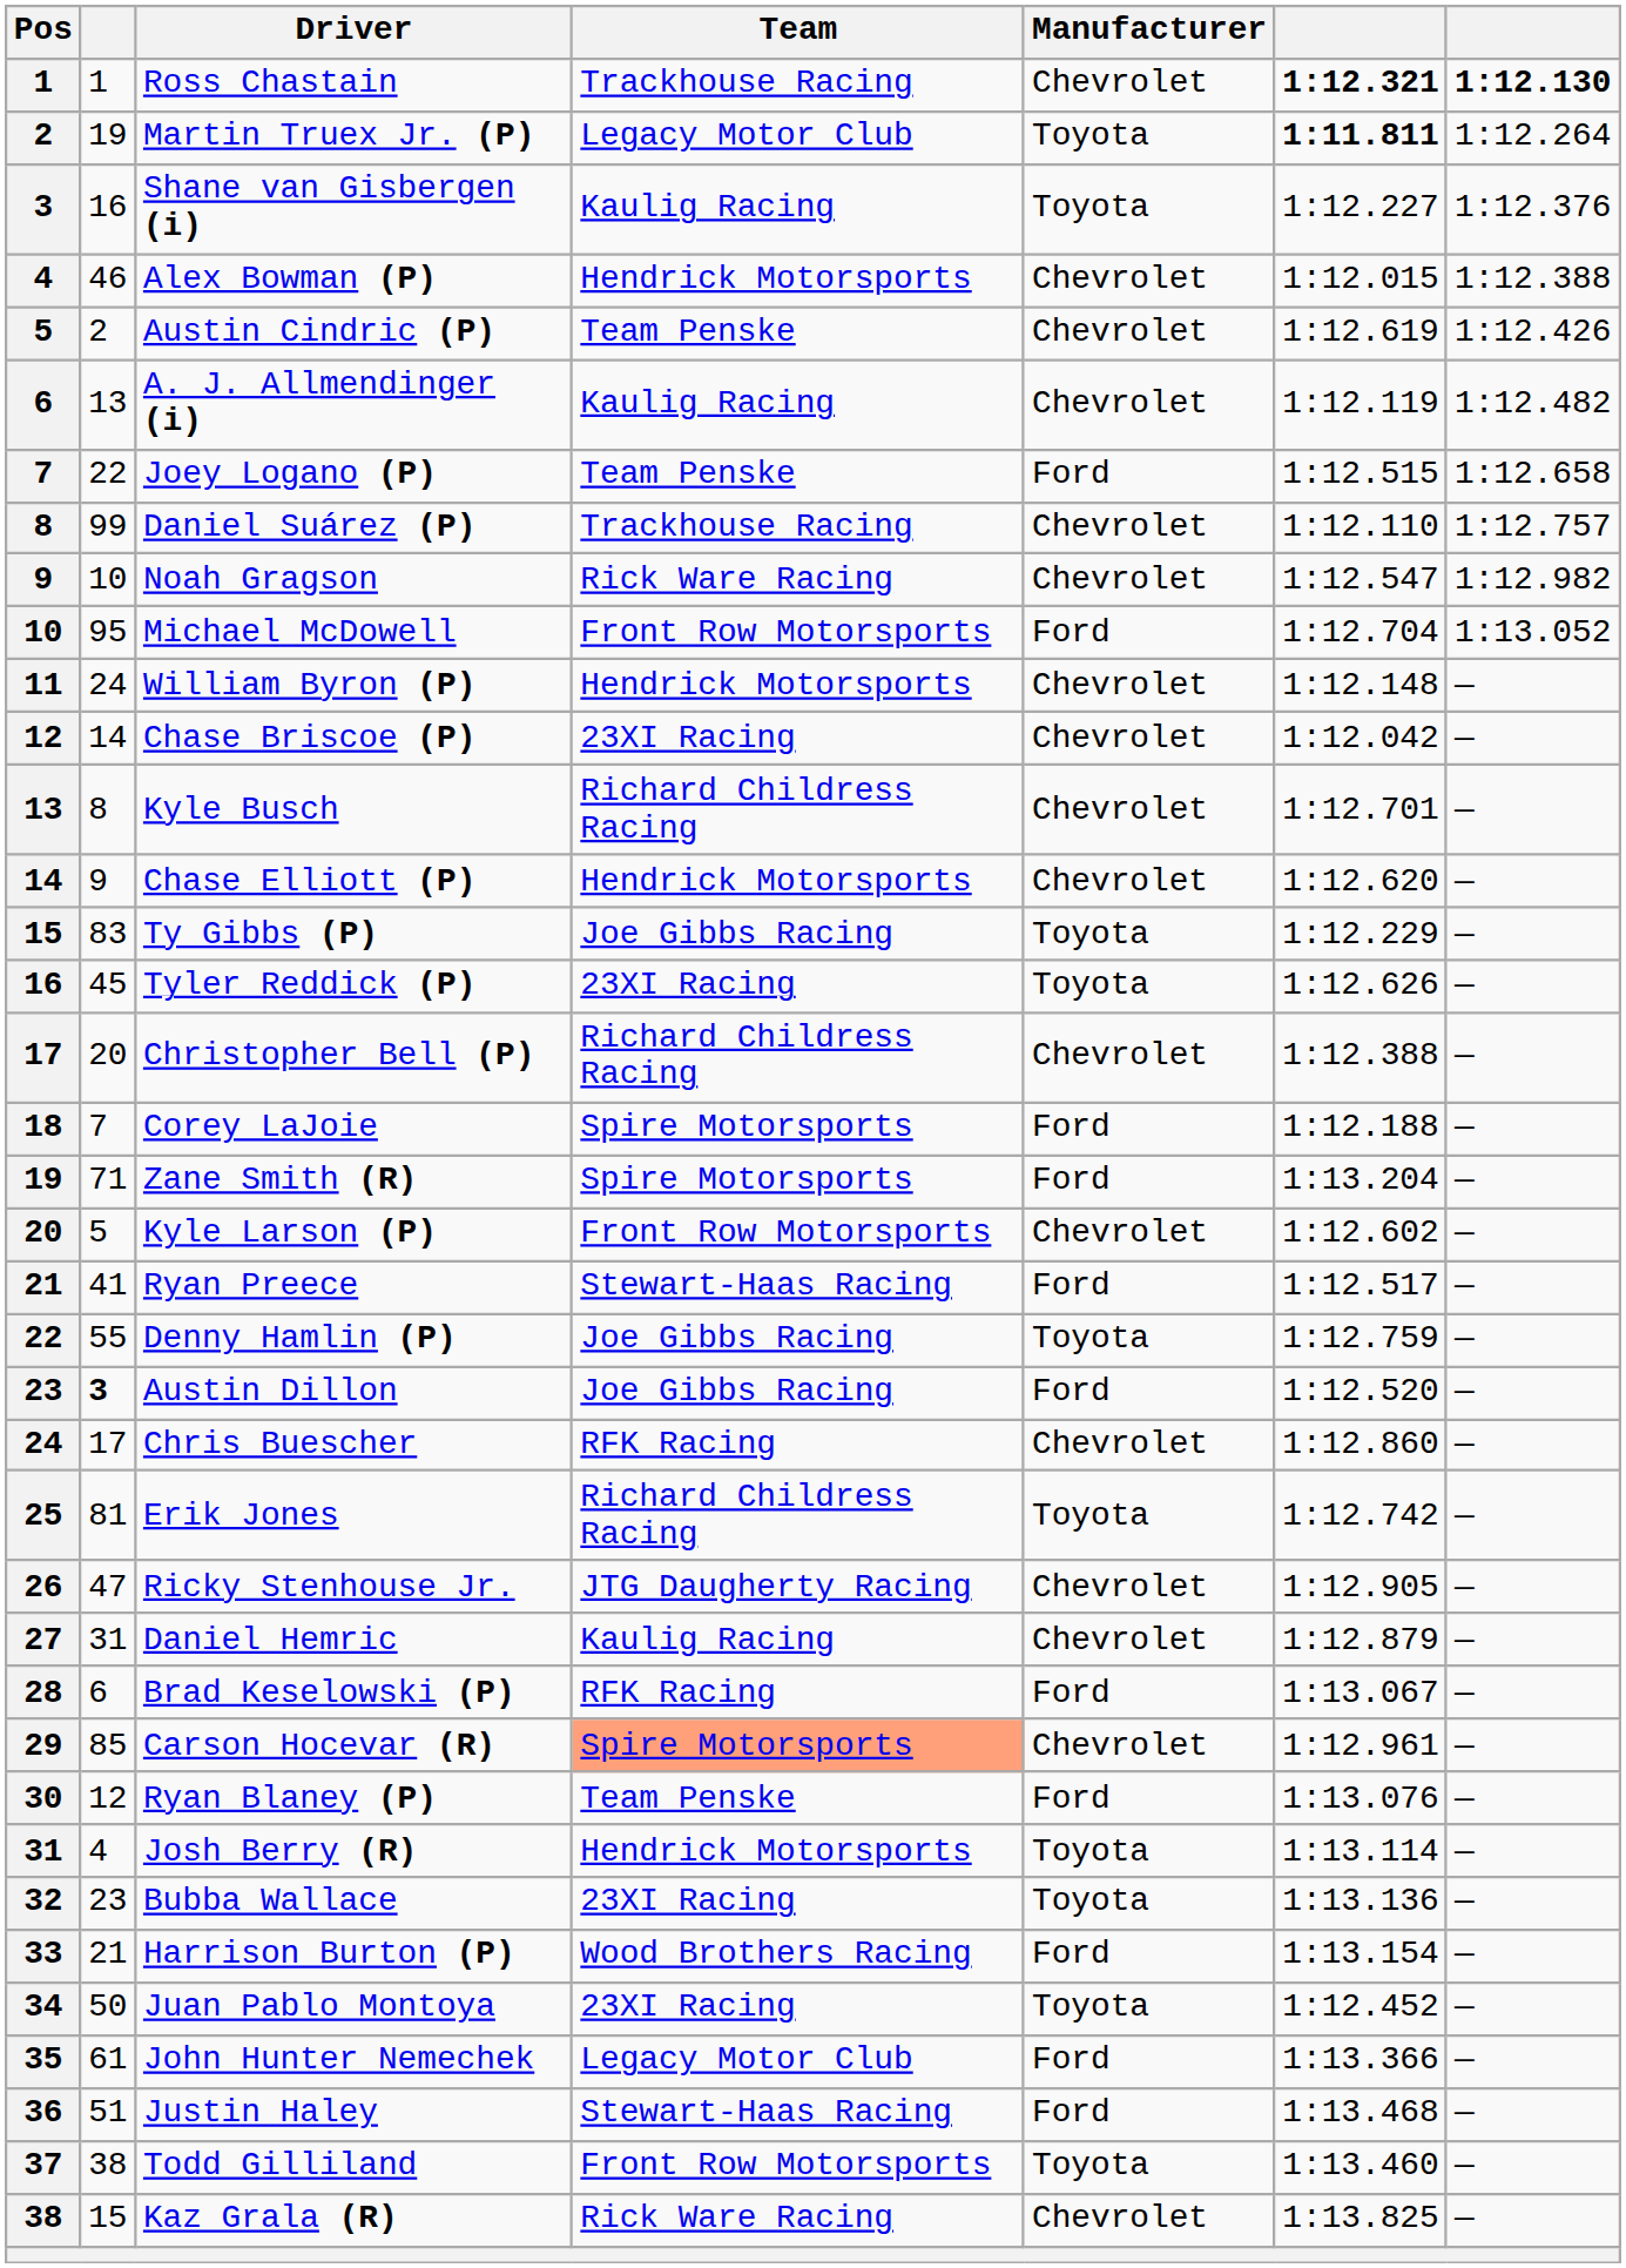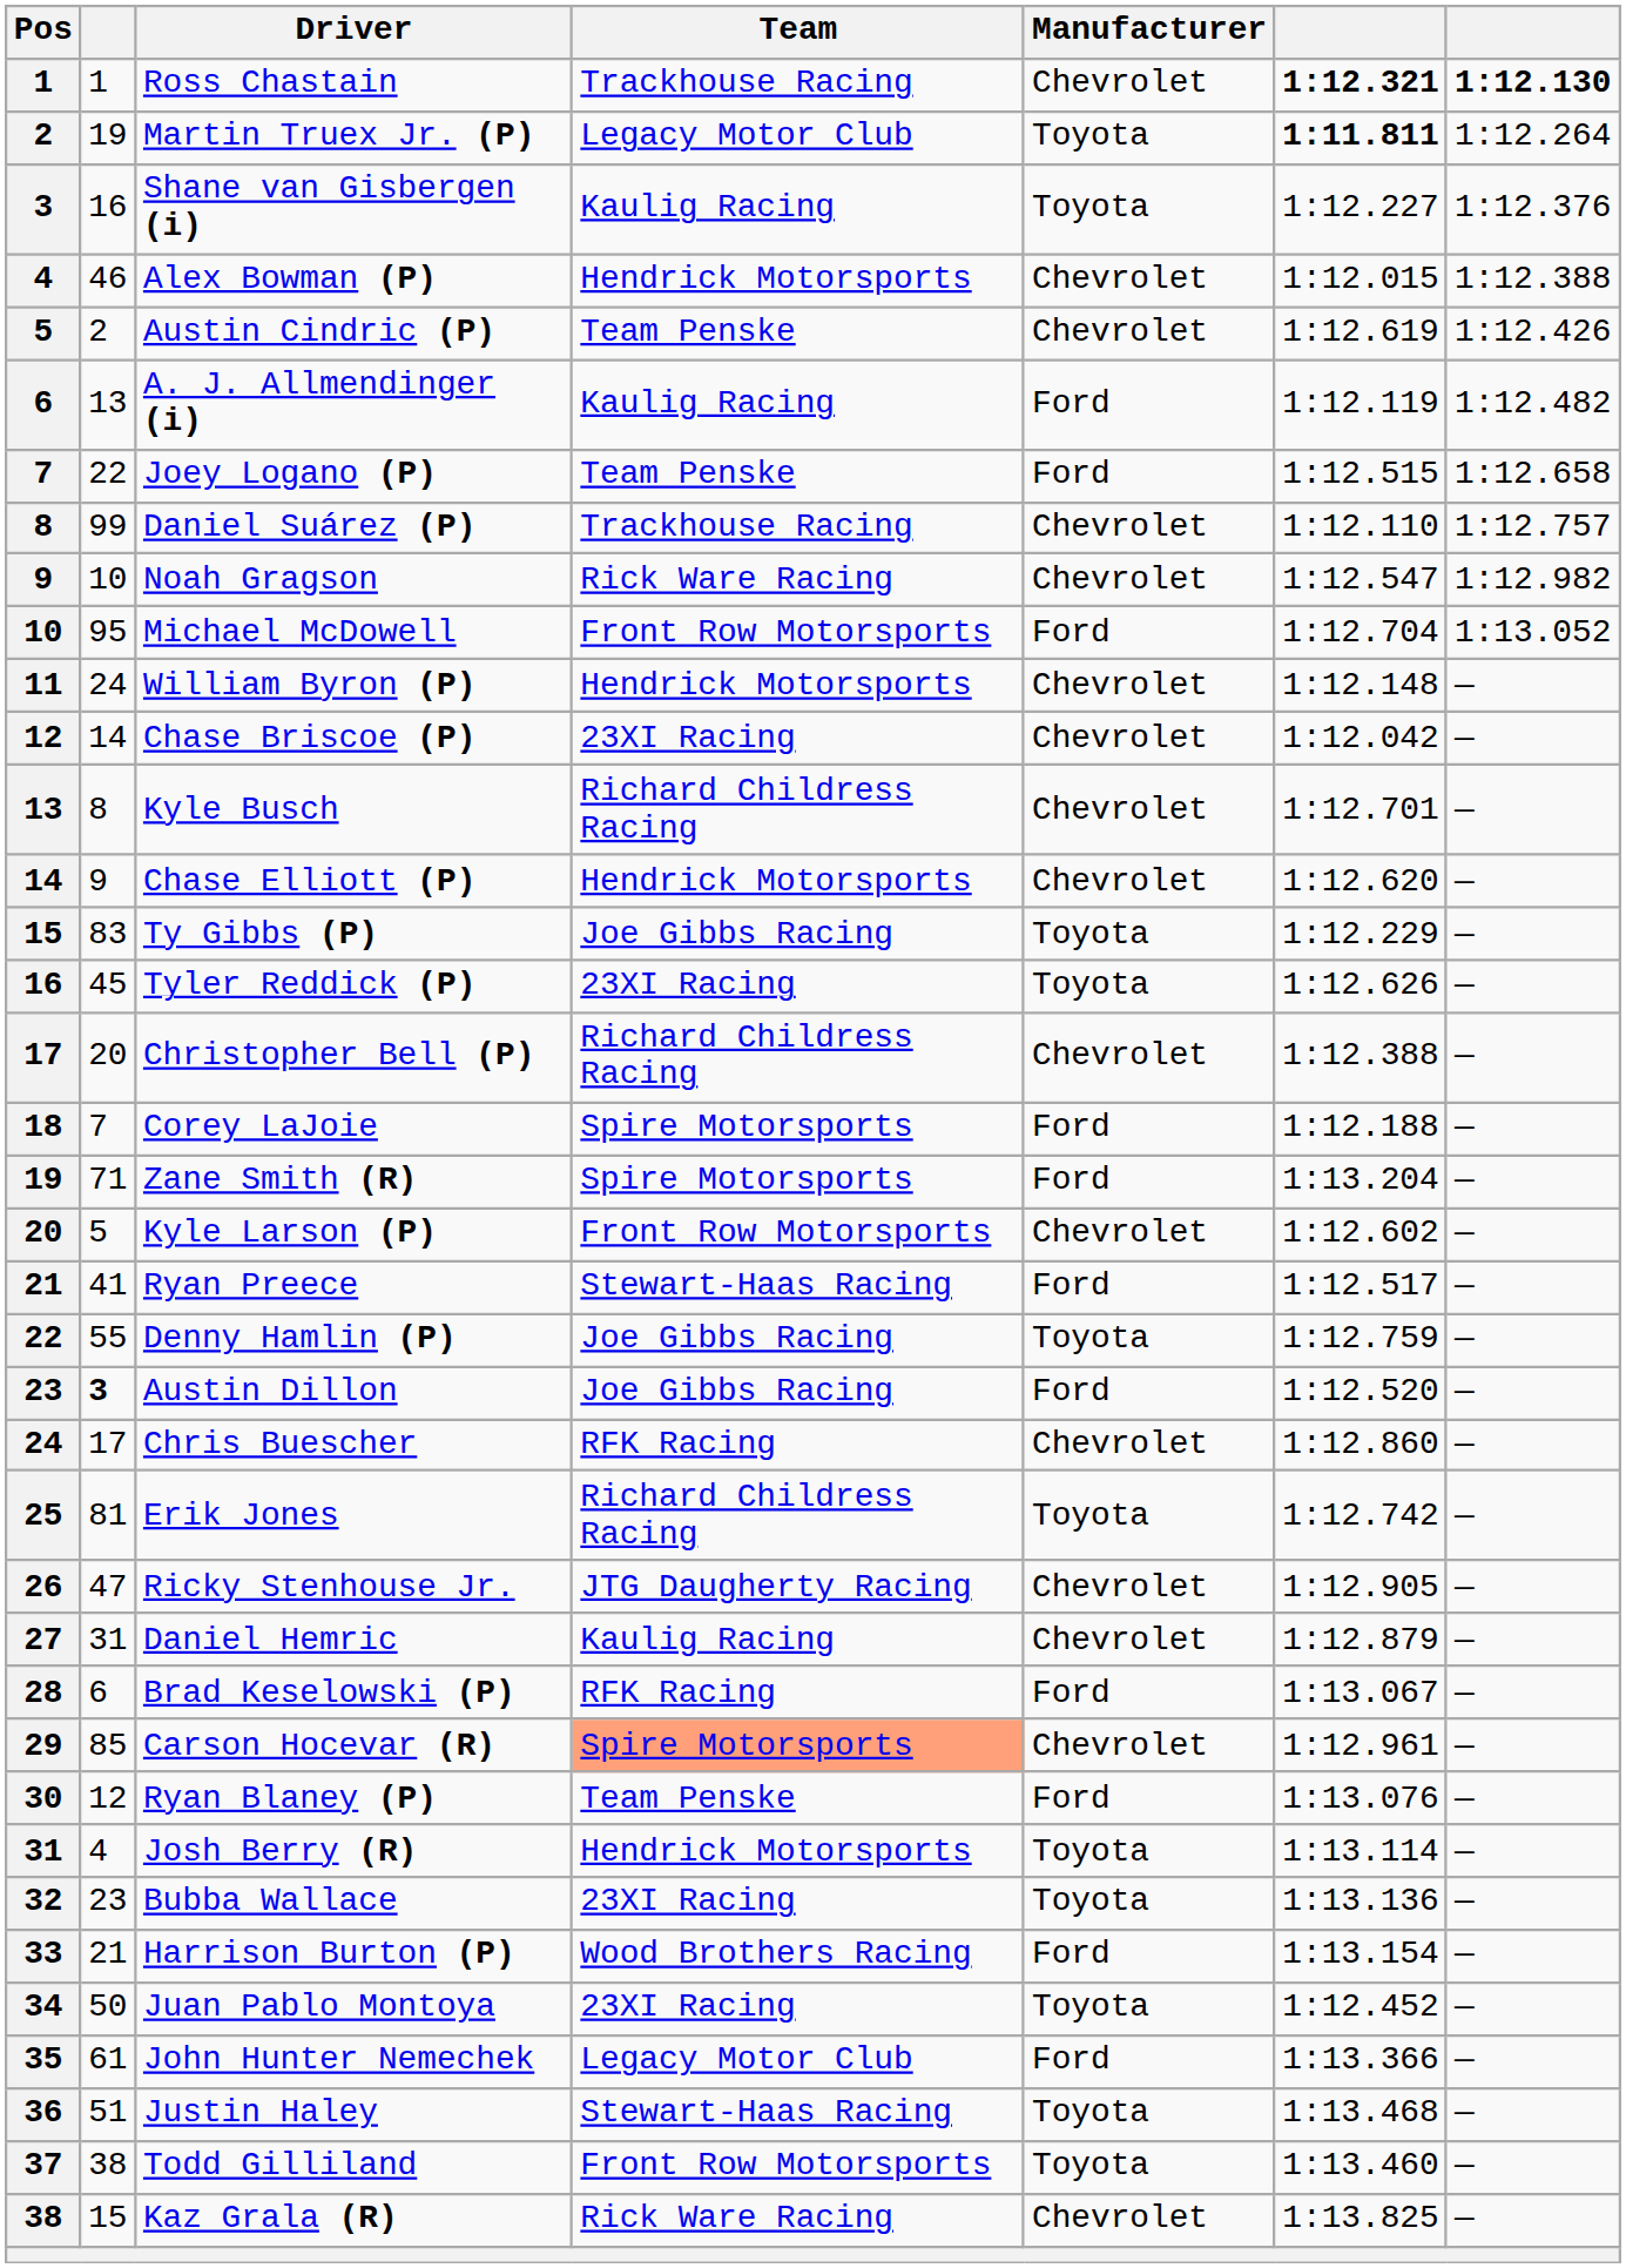A. J. Allmendinger (i) | Manufacturer: Chevrolet -> Ford
Justin Haley | Manufacturer: Ford -> Toyota
